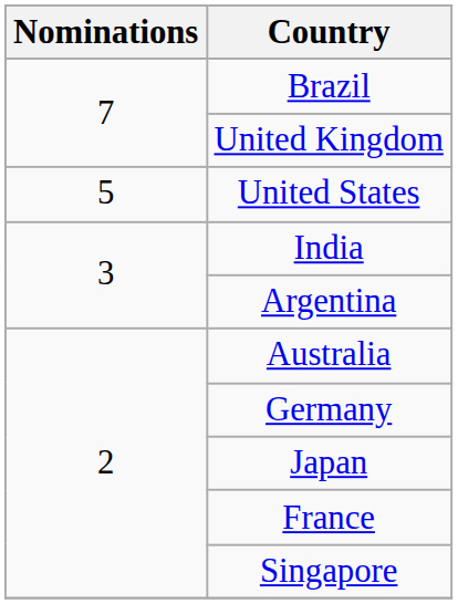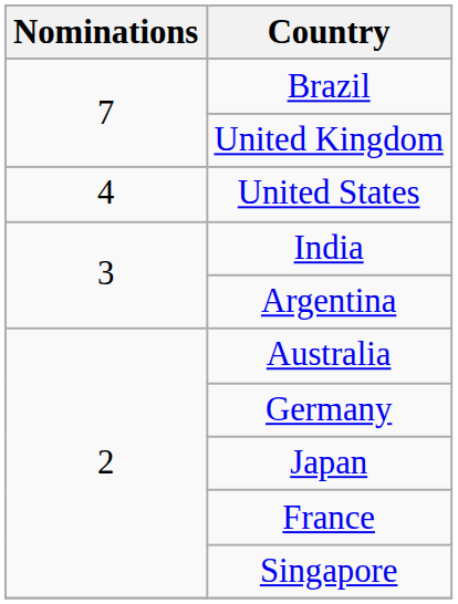United States | Nominations: 5 -> 4
